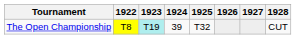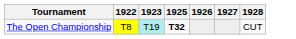- column: 1924 | 39
The Open Championship | 1925: normal -> bold
